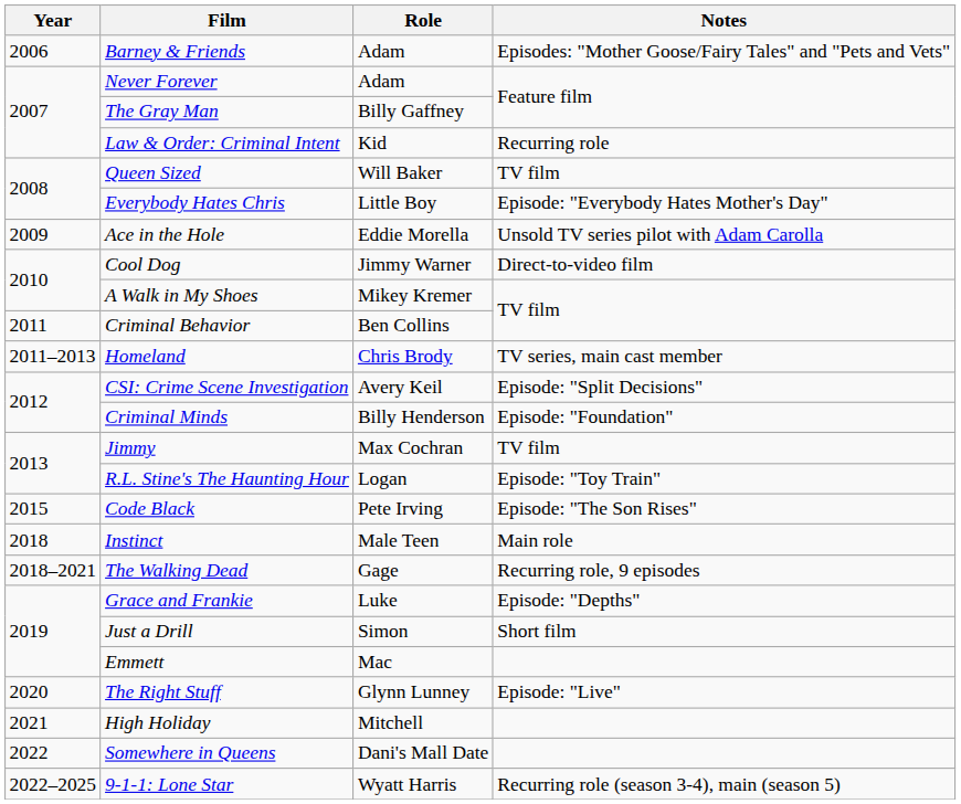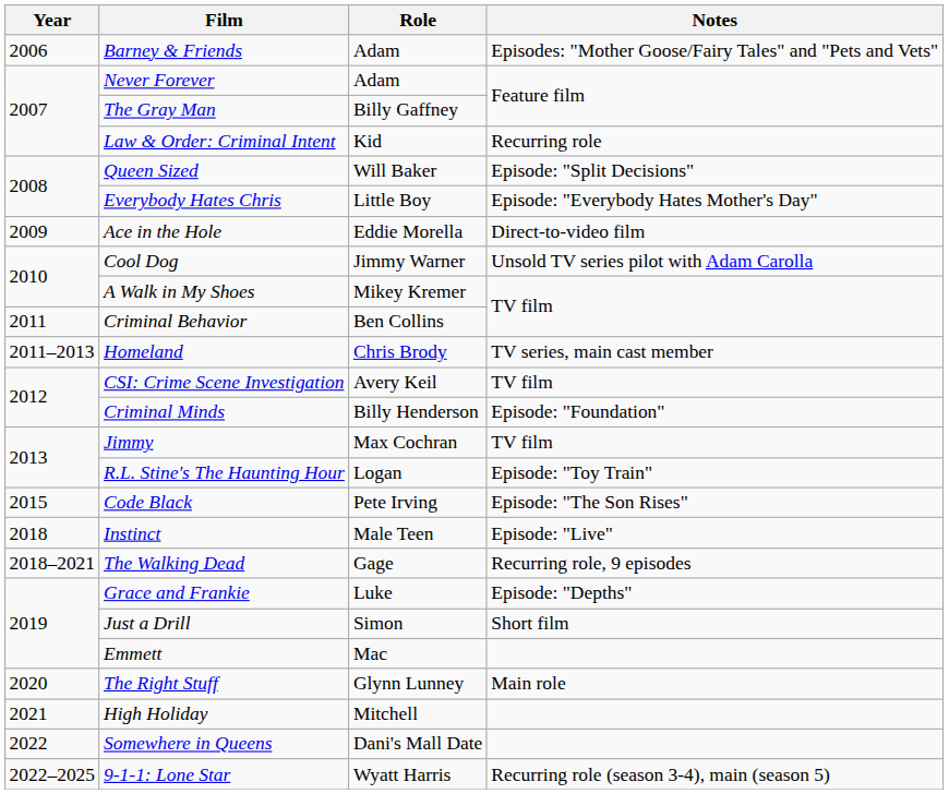Queen Sized | Notes: TV film -> Episode: "Split Decisions"
Ace in the Hole | Notes: Unsold TV series pilot with Adam Carolla -> Direct-to-video film
Cool Dog | Notes: Direct-to-video film -> Unsold TV series pilot with Adam Carolla
CSI: Crime Scene Investigation | Notes: Episode: "Split Decisions" -> TV film
Instinct | Notes: Main role -> Episode: "Live"
The Right Stuff | Notes: Episode: "Live" -> Main role
